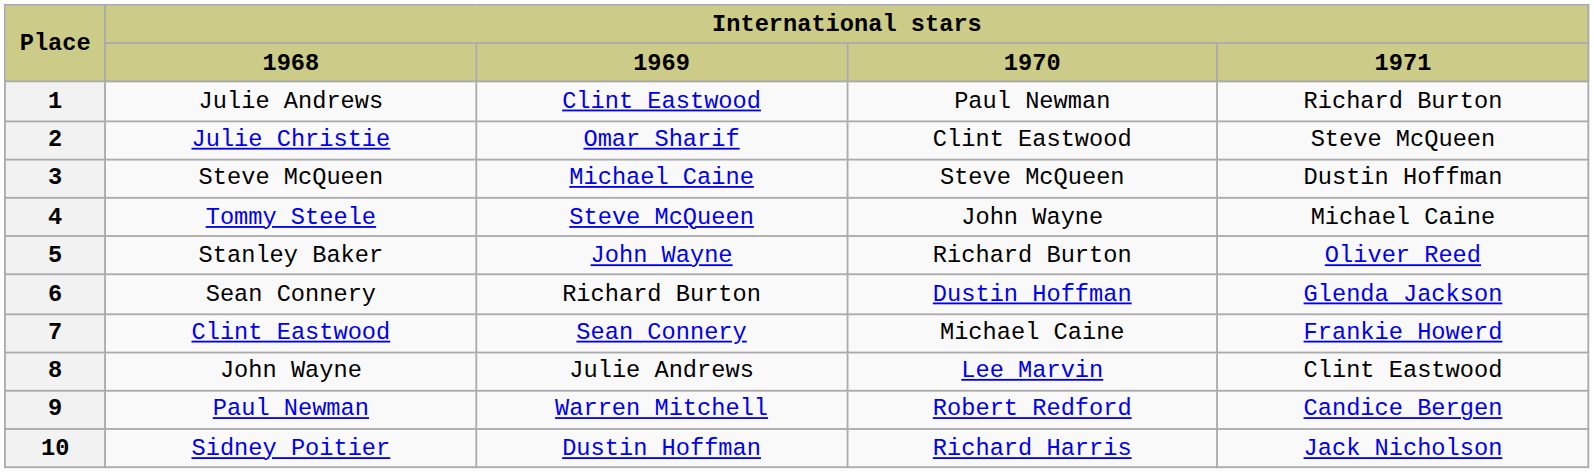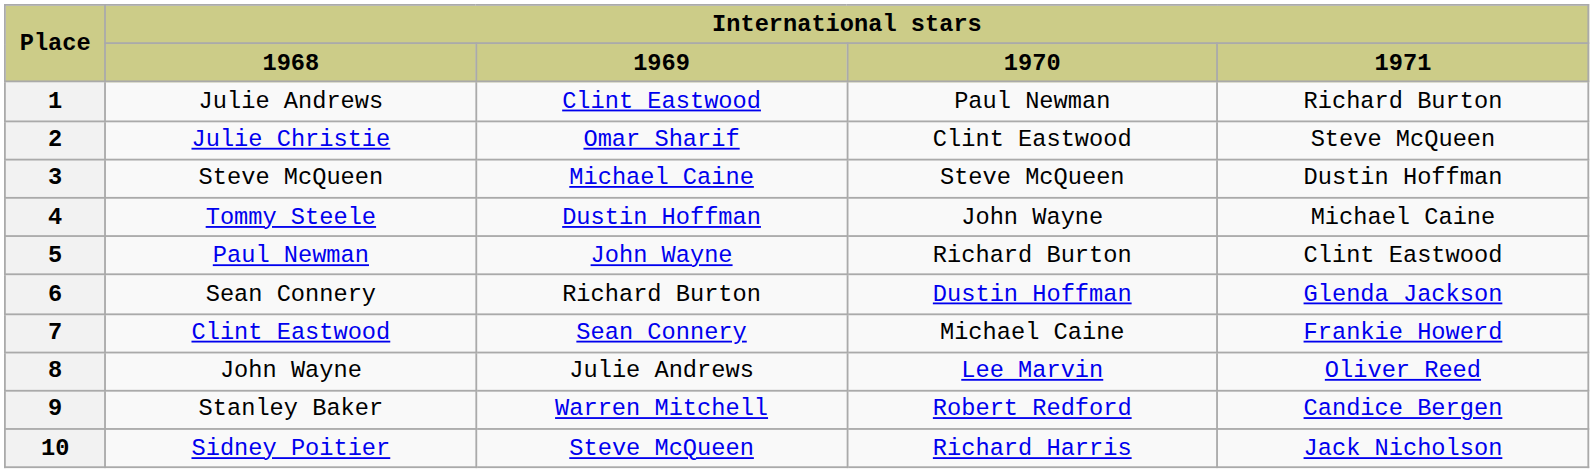4 | International stars / 1969: Steve McQueen -> Dustin Hoffman
5 | International stars / 1968: Stanley Baker -> Paul Newman
5 | International stars / 1971: Oliver Reed -> Clint Eastwood
8 | International stars / 1971: Clint Eastwood -> Oliver Reed
9 | International stars / 1968: Paul Newman -> Stanley Baker
10 | International stars / 1969: Dustin Hoffman -> Steve McQueen
